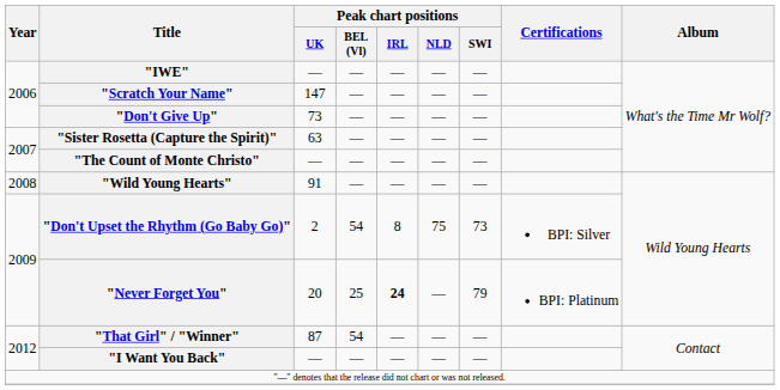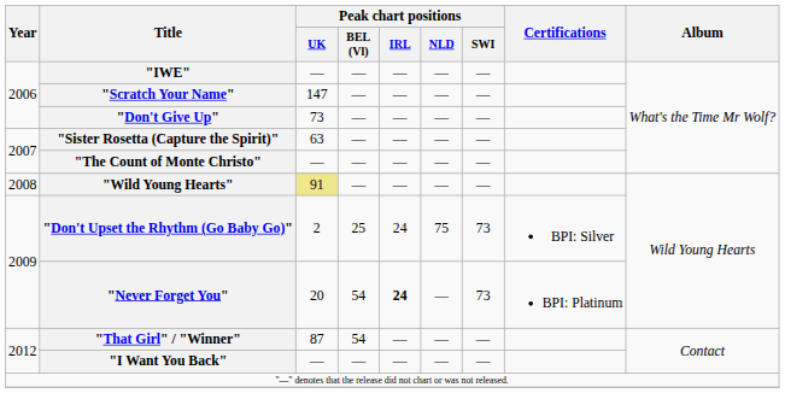"Wild Young Hearts" | Peak chart positions / UK: no background -> khaki background
"Don't Upset the Rhythm (Go Baby Go)" | Peak chart positions / BEL (Vl): 54 -> 25
"Don't Upset the Rhythm (Go Baby Go)" | Peak chart positions / IRL: 8 -> 24
"Never Forget You" | Peak chart positions / BEL (Vl): 25 -> 54
"Never Forget You" | Peak chart positions / SWI: 79 -> 73
